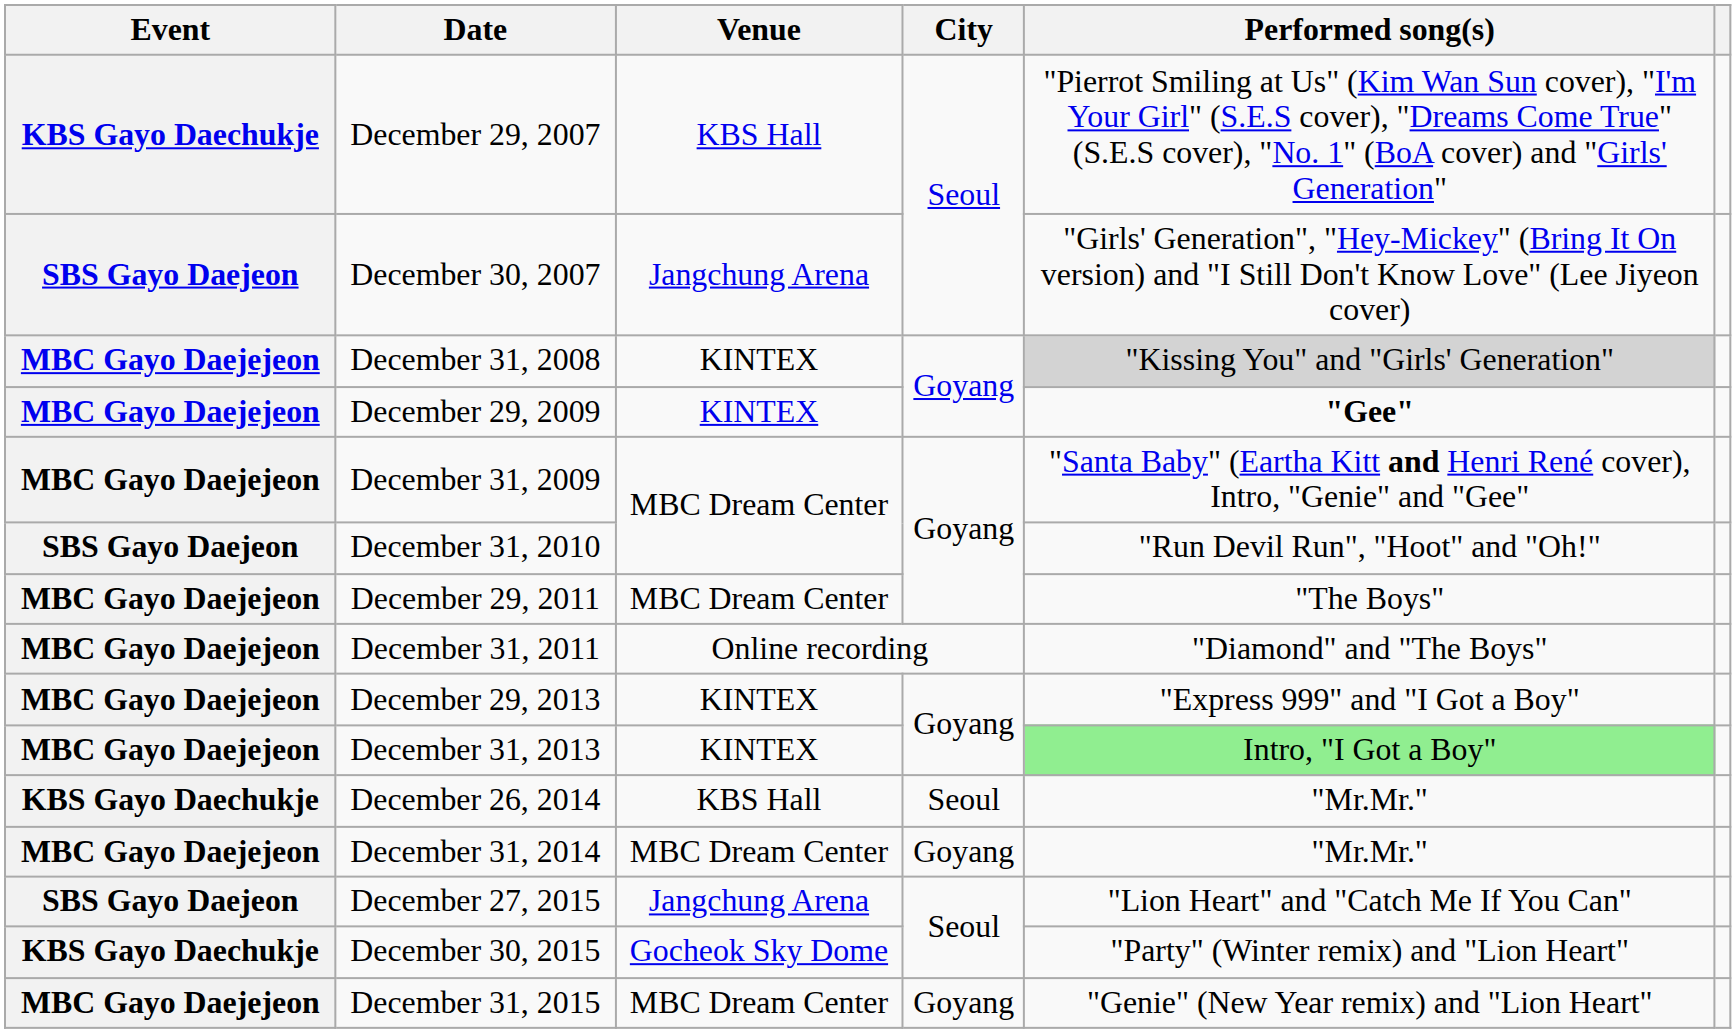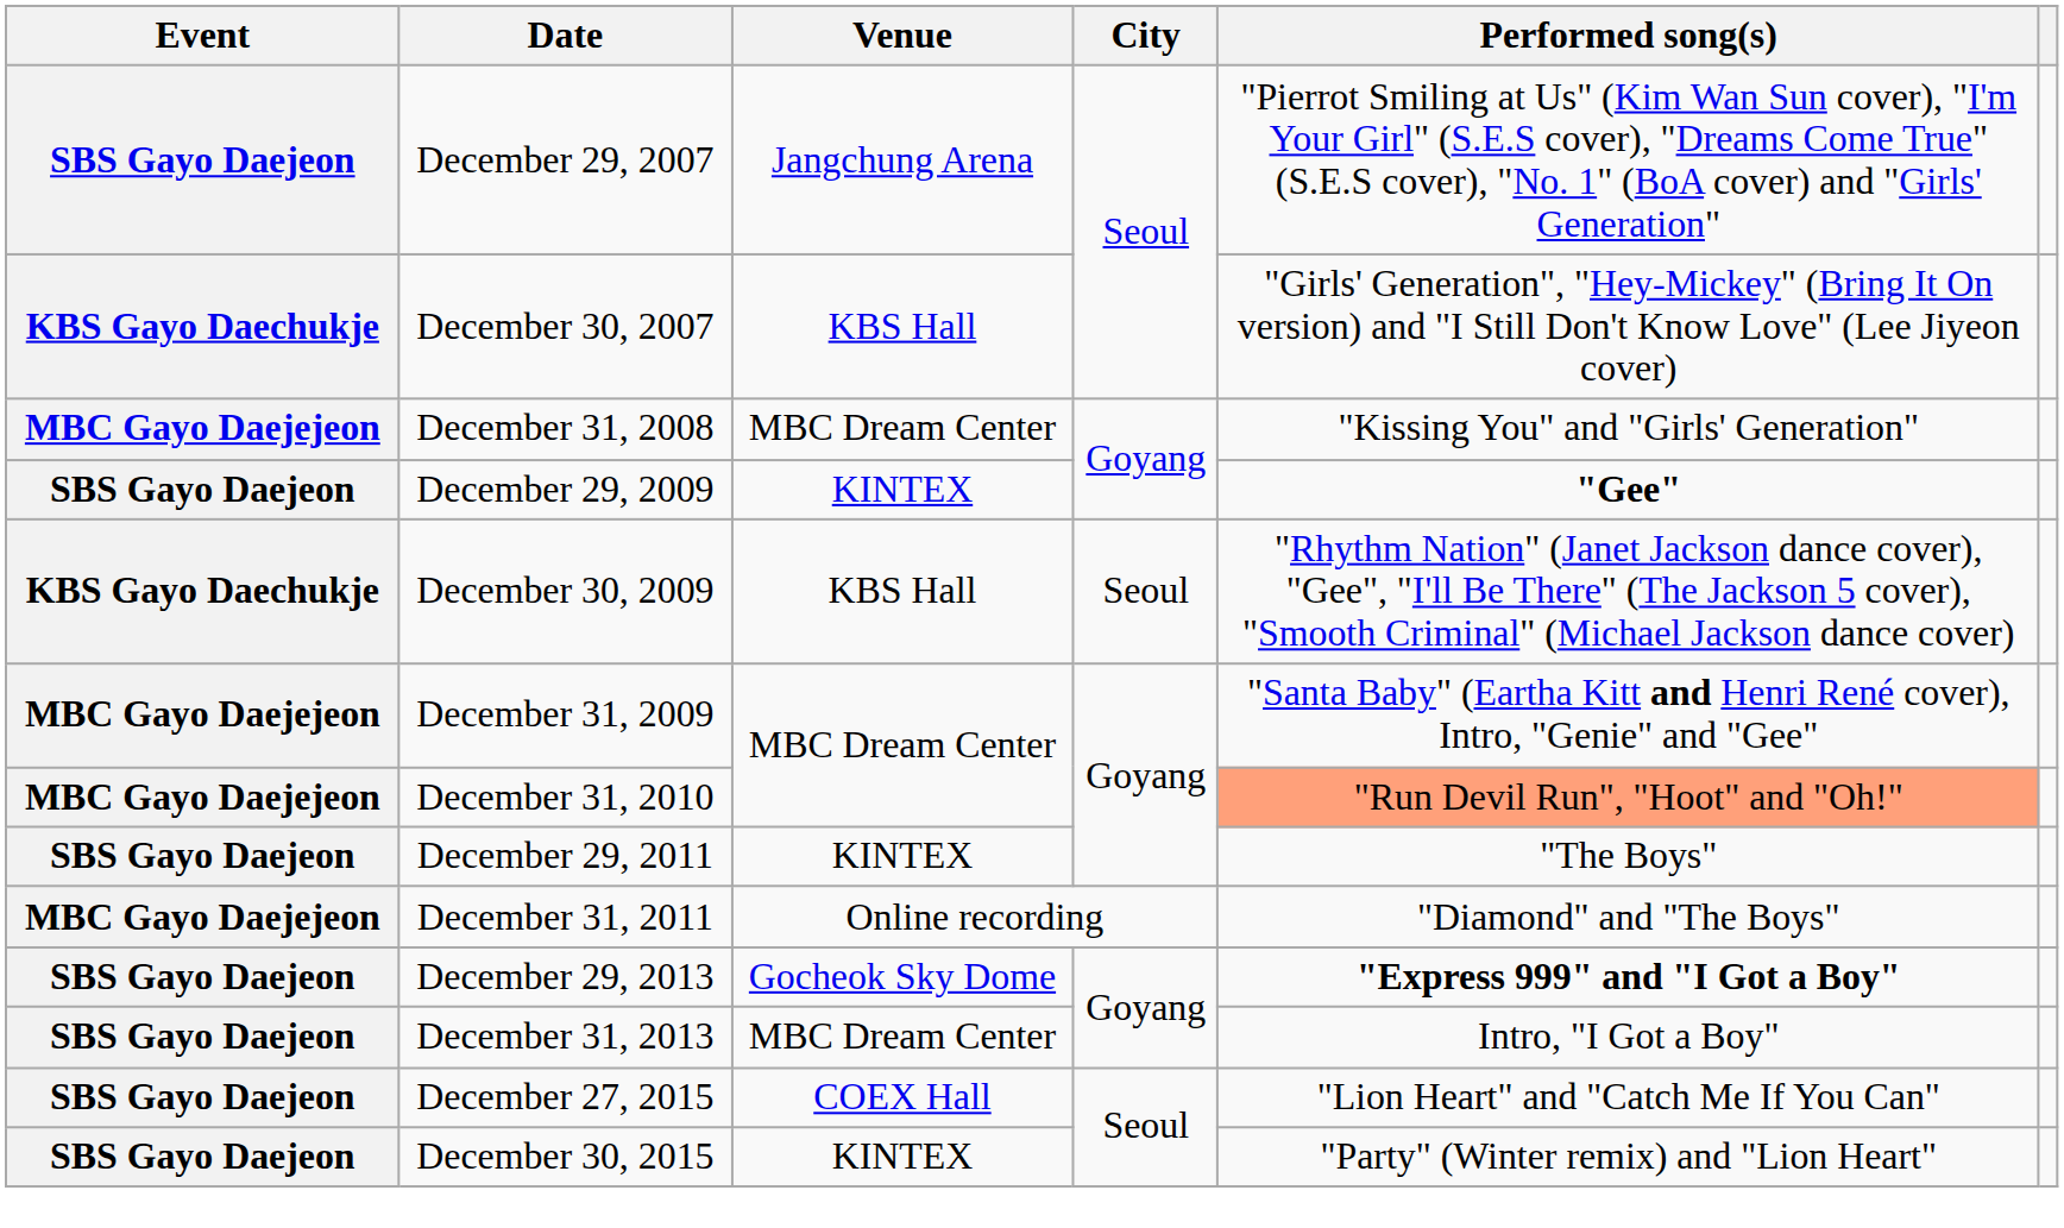December 29, 2007 | Event: KBS Gayo Daechukje -> SBS Gayo Daejeon
December 29, 2007 | Venue: KBS Hall -> Jangchung Arena
December 30, 2007 | Event: SBS Gayo Daejeon -> KBS Gayo Daechukje
December 30, 2007 | Venue: Jangchung Arena -> KBS Hall
December 31, 2008 | Venue: KINTEX -> MBC Dream Center
December 31, 2008 | Performed song(s): lightgrey background -> no background
December 29, 2009 | Event: MBC Gayo Daejejeon -> SBS Gayo Daejeon
+ row: KBS Gayo Daechukje | December 30, 2009 | KBS Hall | Seoul | "Rhythm Nation" (Janet Jackson dance cover), "Gee", "I'll Be There" (The Jackson 5 cover), "Smooth Criminal" (Michael Jackson dance cover)
December 31, 2010 | Event: SBS Gayo Daejeon -> MBC Gayo Daejejeon
December 31, 2010 | Performed song(s): no background -> lightsalmon background
December 29, 2011 | Event: MBC Gayo Daejejeon -> SBS Gayo Daejeon
December 29, 2011 | Venue: MBC Dream Center -> KINTEX
December 29, 2013 | Event: MBC Gayo Daejejeon -> SBS Gayo Daejeon
December 29, 2013 | Venue: KINTEX -> Gocheok Sky Dome
December 29, 2013 | Performed song(s): normal -> bold
December 31, 2013 | Event: MBC Gayo Daejejeon -> SBS Gayo Daejeon
December 31, 2013 | Venue: KINTEX -> MBC Dream Center
December 31, 2013 | Performed song(s): lightgreen background -> no background
- row: KBS Gayo Daechukje | December 26, 2014 | KBS Hall | Seoul | "Mr.Mr."
- row: MBC Gayo Daejejeon | December 31, 2014 | MBC Dream Center | Goyang | "Mr.Mr."
December 27, 2015 | Venue: Jangchung Arena -> COEX Hall
December 30, 2015 | Event: KBS Gayo Daechukje -> SBS Gayo Daejeon
December 30, 2015 | Venue: Gocheok Sky Dome -> KINTEX
- row: MBC Gayo Daejejeon | December 31, 2015 | MBC Dream Center | Goyang | "Genie" (New Year remix) and "Lion Heart"
